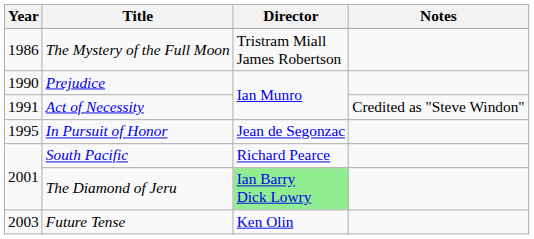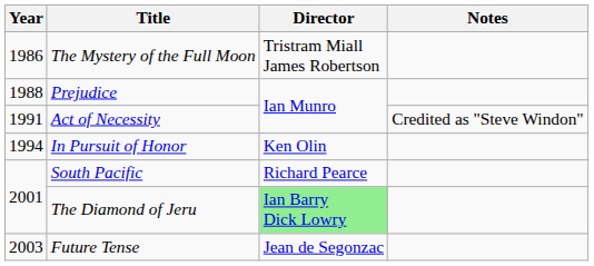Prejudice | Year: 1990 -> 1988
In Pursuit of Honor | Year: 1995 -> 1994
In Pursuit of Honor | Director: Jean de Segonzac -> Ken Olin
Future Tense | Director: Ken Olin -> Jean de Segonzac
